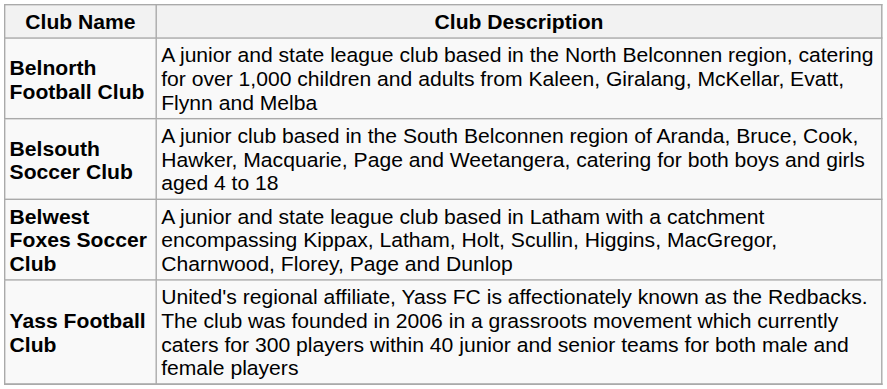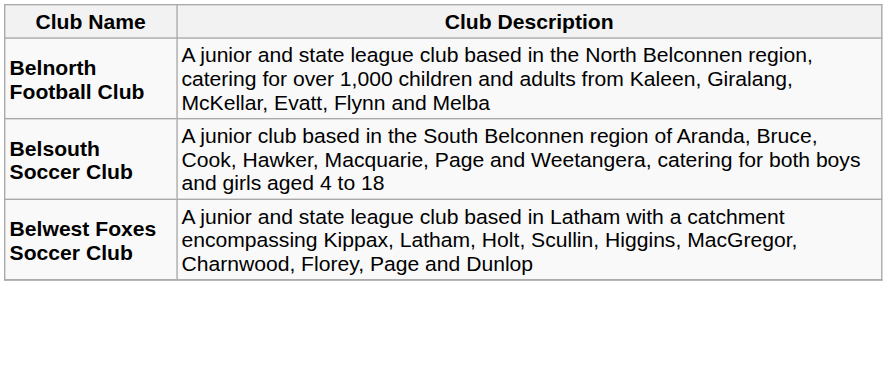- row: Yass Football Club | United's regional affiliate, Yass FC is affectionately known as the Redbacks. The club was founded in 2006 in a grassroots movement which currently caters for 300 players within 40 junior and senior teams for both male and female players
